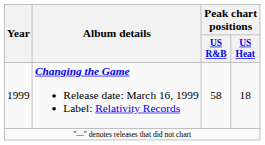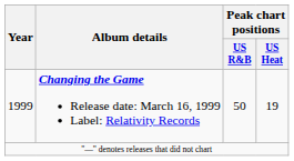1999 | Peak chart positions / US R&B: 58 -> 50
1999 | Peak chart positions / US Heat: 18 -> 19
